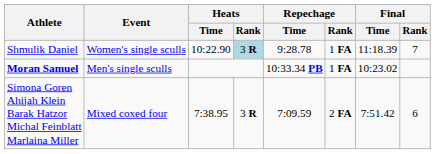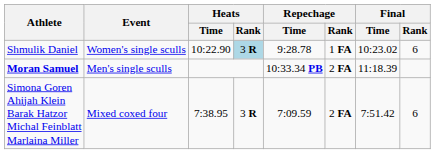Shmulik Daniel | Final / Time: 11:18.39 -> 10:23.02
Shmulik Daniel | Final / Rank: 7 -> 6
Moran Samuel | Repechage / Rank: 1 FA -> 2 FA
Moran Samuel | Final / Time: 10:23.02 -> 11:18.39
